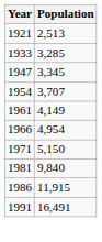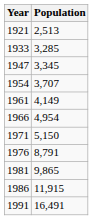+ row: 1976 | 8,791
1981 | Population: 9,840 -> 9,865
